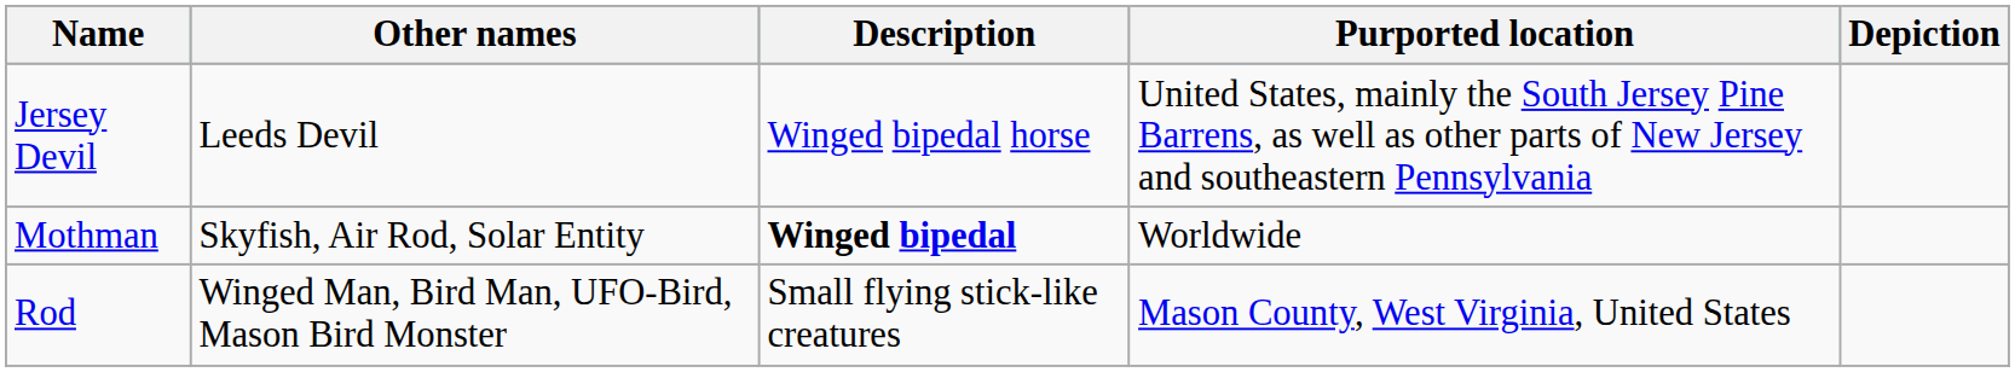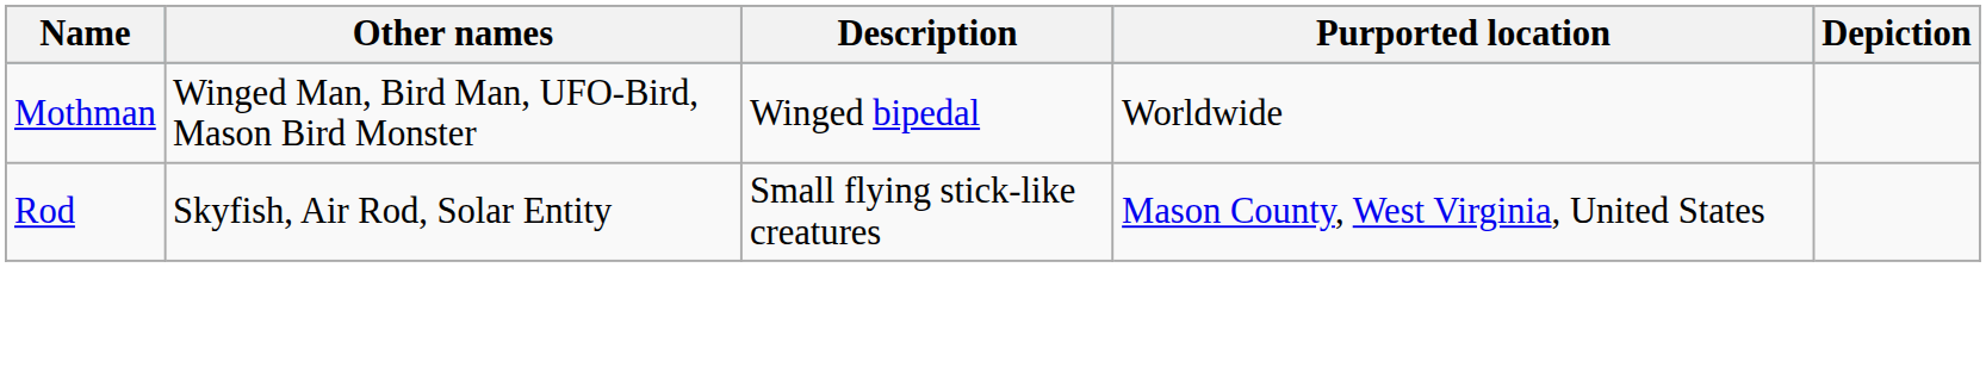- row: Jersey Devil | Leeds Devil | Winged bipedal horse | United States, mainly the South Jersey Pine Barrens, as well as other parts of New Jersey and southeastern Pennsylvania
Mothman | Other names: Skyfish, Air Rod, Solar Entity -> Winged Man, Bird Man, UFO-Bird, Mason Bird Monster
Mothman | Description: bold -> normal
Rod | Other names: Winged Man, Bird Man, UFO-Bird, Mason Bird Monster -> Skyfish, Air Rod, Solar Entity
